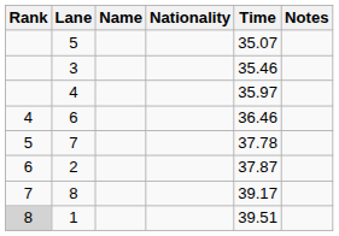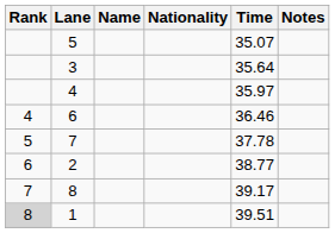3 | Time: 35.46 -> 35.64
2 | Time: 37.87 -> 38.77
